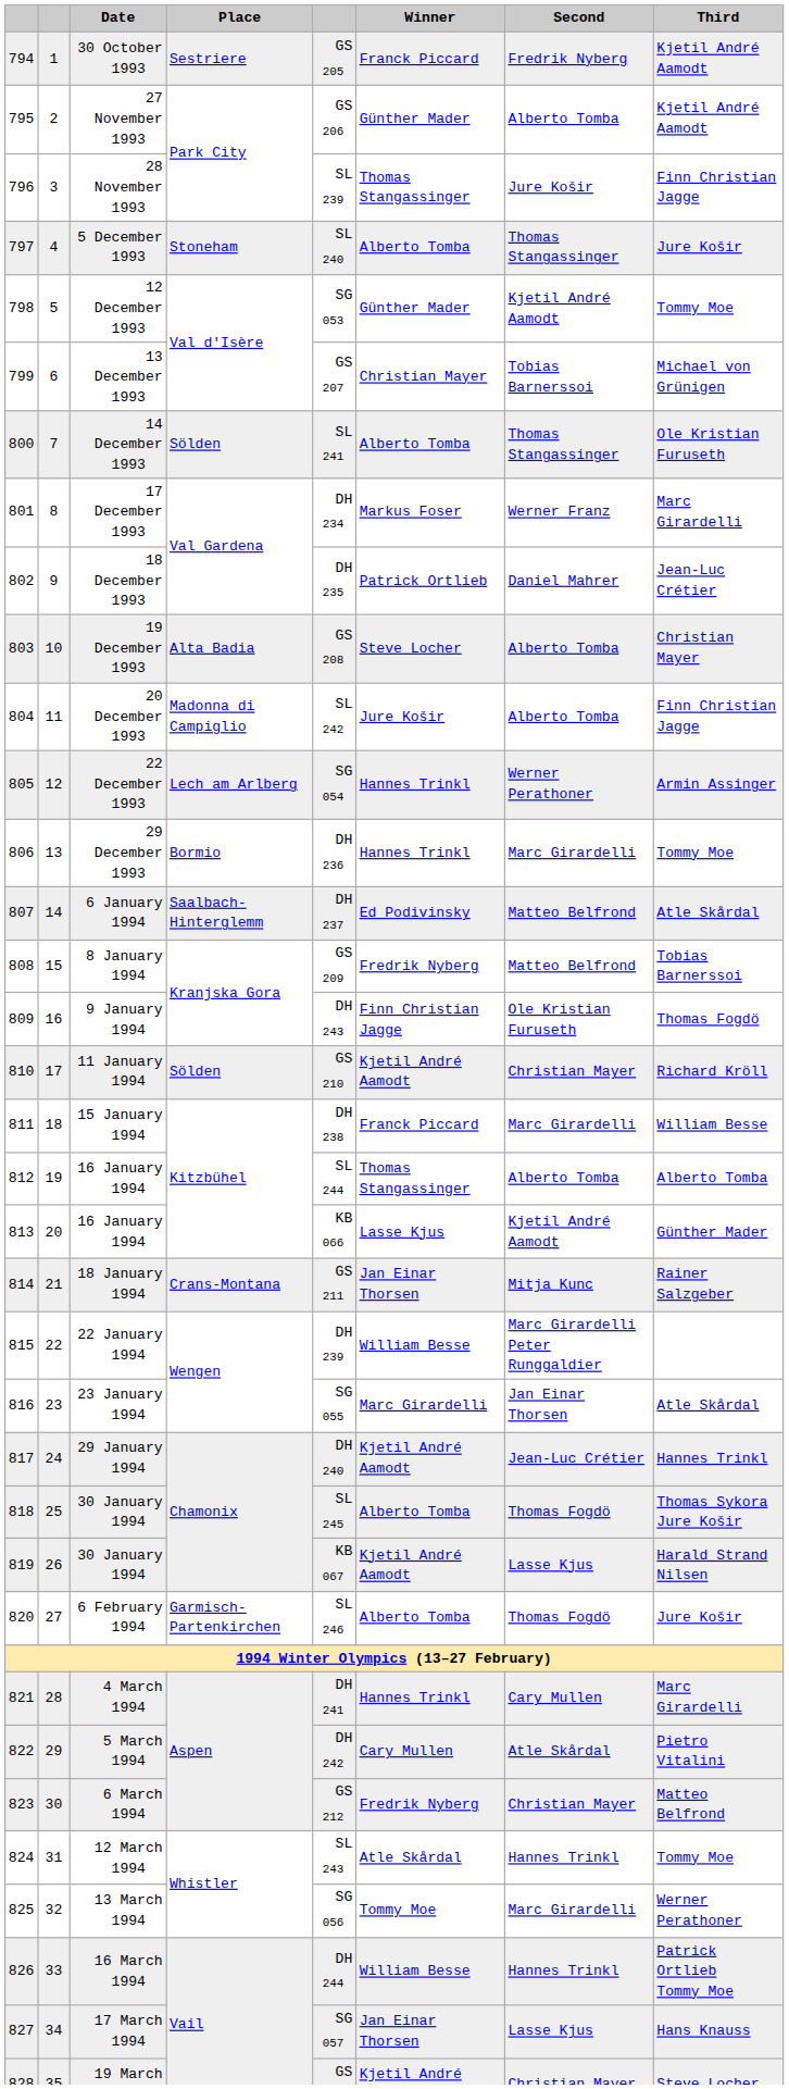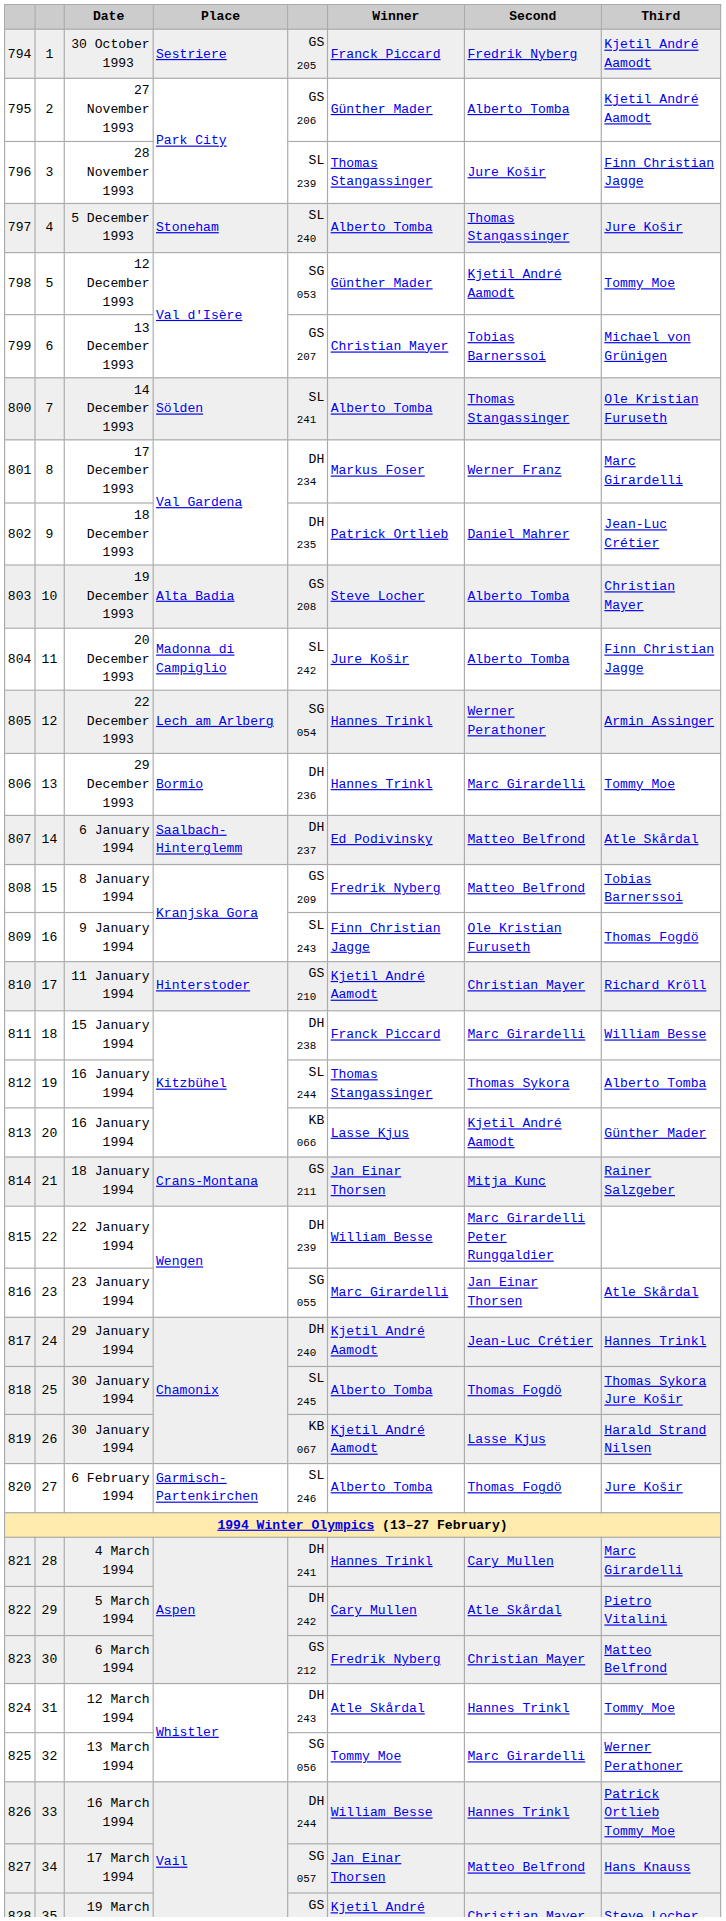9 January 1994 | column 5: DH 243 -> SL 243
11 January 1994 | Place: Sölden -> Hinterstoder
812 / 16 January 1994 | Second: Alberto Tomba -> Thomas Sykora
12 March 1994 | column 5: SL 243 -> DH 243
17 March 1994 | Second: Lasse Kjus -> Matteo Belfrond
